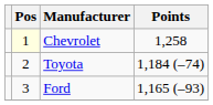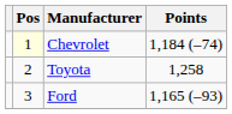Chevrolet | Points: 1,258 -> 1,184 (–74)
Toyota | Points: 1,184 (–74) -> 1,258
